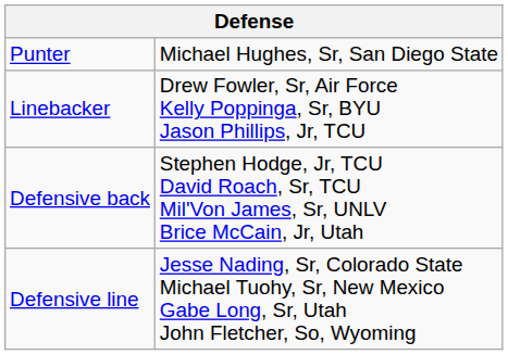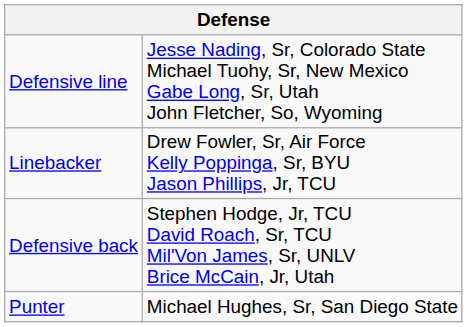rows swapped: Defensive line <-> Punter
